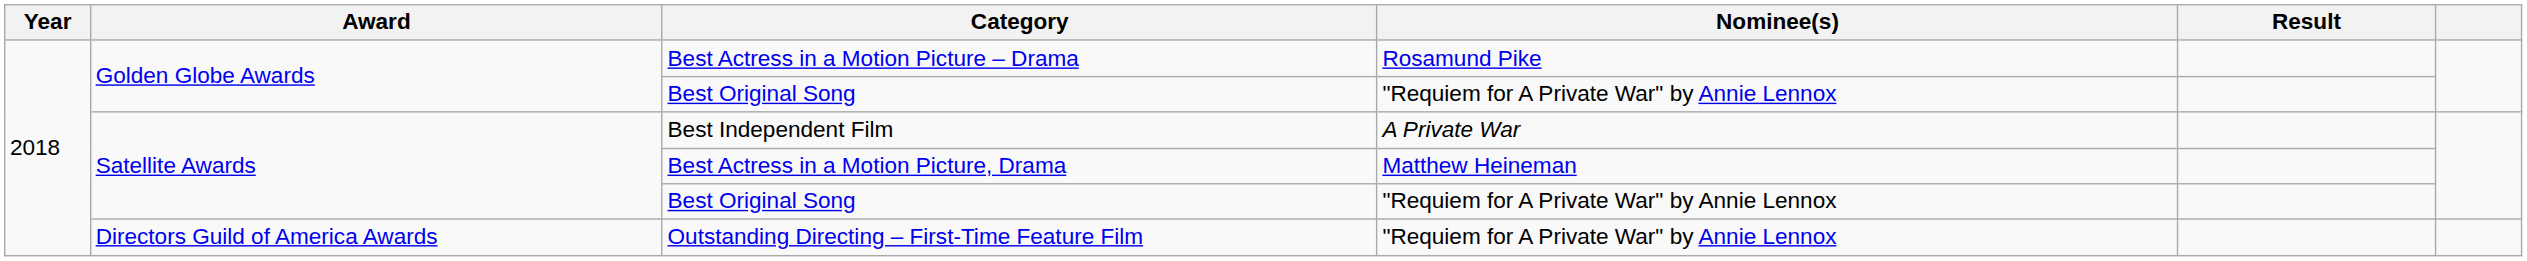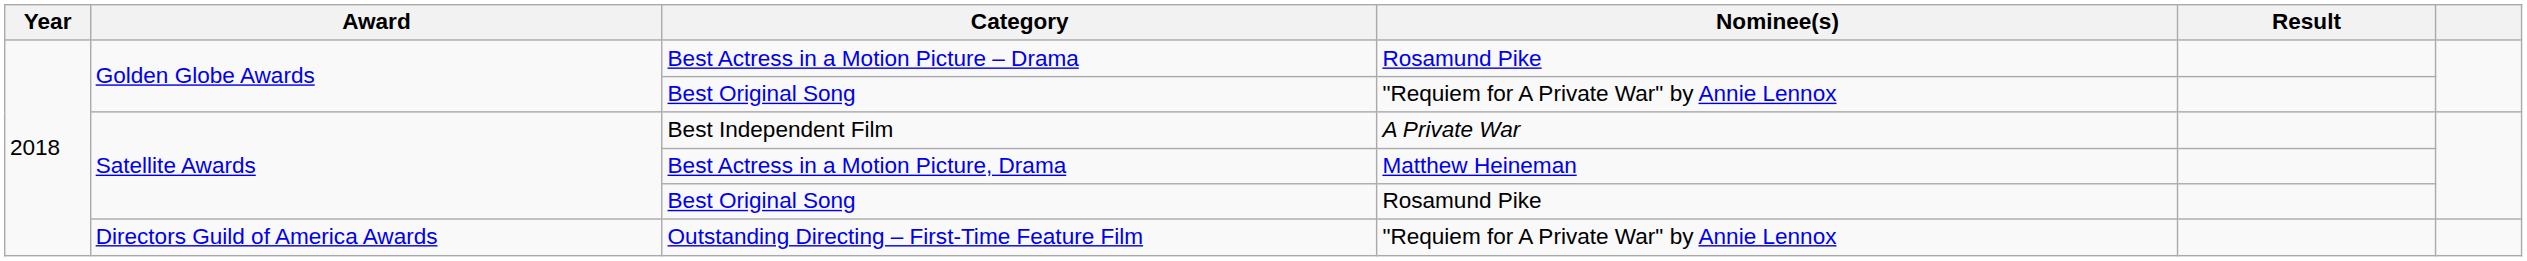Satellite Awards / Best Original Song | Nominee(s): "Requiem for A Private War" by Annie Lennox -> Rosamund Pike
